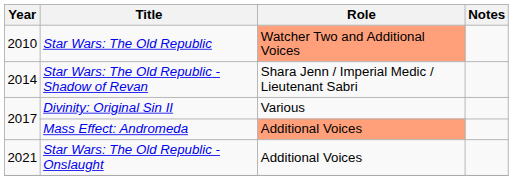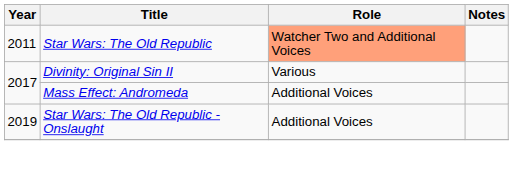Star Wars: The Old Republic | Year: 2010 -> 2011
- row: 2014 | Star Wars: The Old Republic - Shadow of Revan | Shara Jenn / Imperial Medic / Lieutenant Sabri
Mass Effect: Andromeda | Role: lightsalmon background -> no background
Star Wars: The Old Republic - Onslaught | Year: 2021 -> 2019
